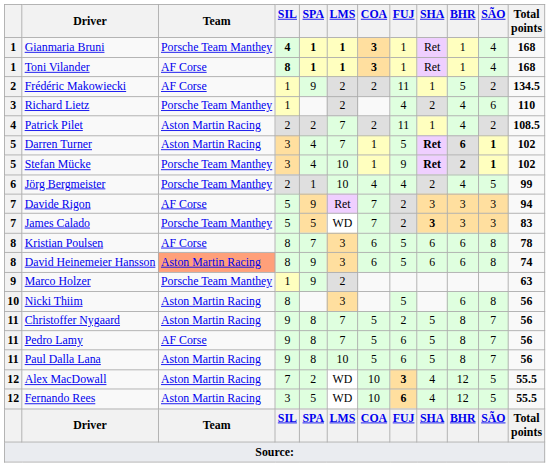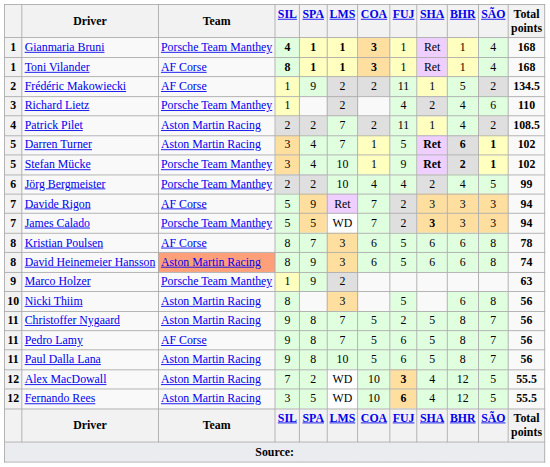Jörg Bergmeister | SPA: 1 -> 2
James Calado | Total points: 83 -> 94
